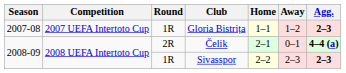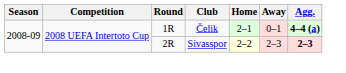- row: 2007-08 | 2007 UEFA Intertoto Cup | 1R | Gloria Bistrița | 1–1 | 1–2 | 2–3
Čelik | Round: 2R -> 1R
Sivasspor | Round: 1R -> 2R
